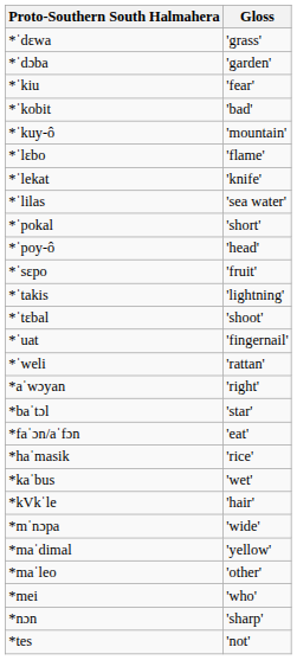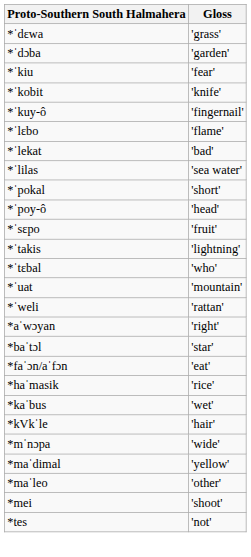*ˈkobit | Gloss: 'bad' -> 'knife'
*ˈkuy-ô | Gloss: 'mountain' -> 'fingernail'
*ˈlekat | Gloss: 'knife' -> 'bad'
*ˈtɛbal | Gloss: 'shoot' -> 'who'
*ˈuat | Gloss: 'fingernail' -> 'mountain'
*mei | Gloss: 'who' -> 'shoot'
- row: *nɔn | 'sharp'
